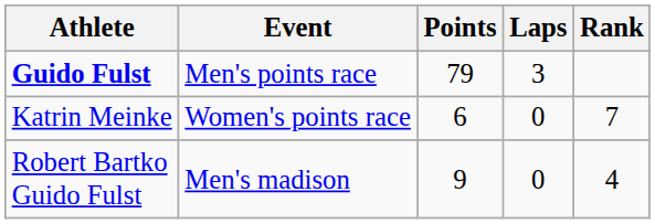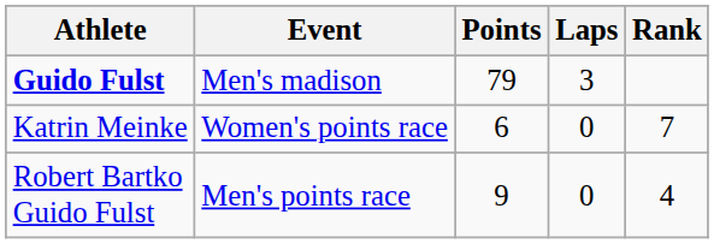Guido Fulst | Event: Men's points race -> Men's madison
Robert Bartko Guido Fulst | Event: Men's madison -> Men's points race
